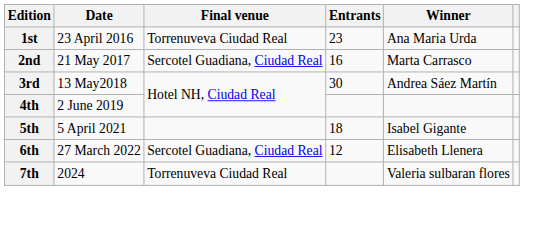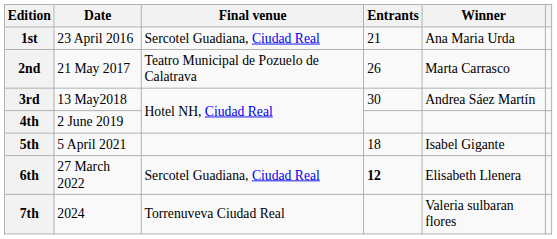1st | Final venue: Torrenuveva Ciudad Real -> Sercotel Guadiana, Ciudad Real
1st | Entrants: 23 -> 21
2nd | Final venue: Sercotel Guadiana, Ciudad Real -> Teatro Municipal de Pozuelo de Calatrava
2nd | Entrants: 16 -> 26
6th | Entrants: normal -> bold
